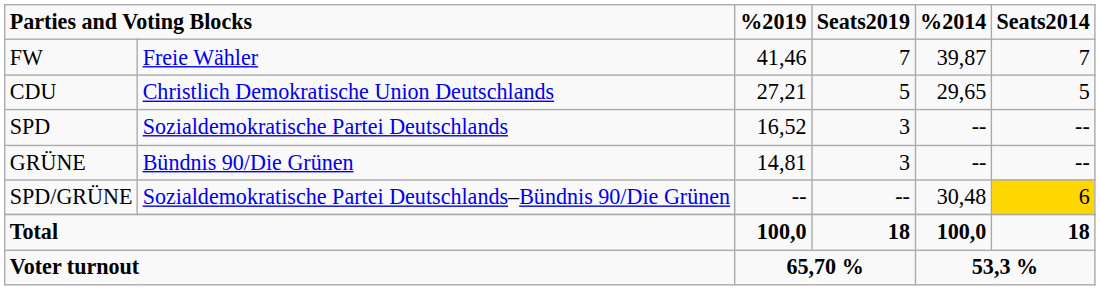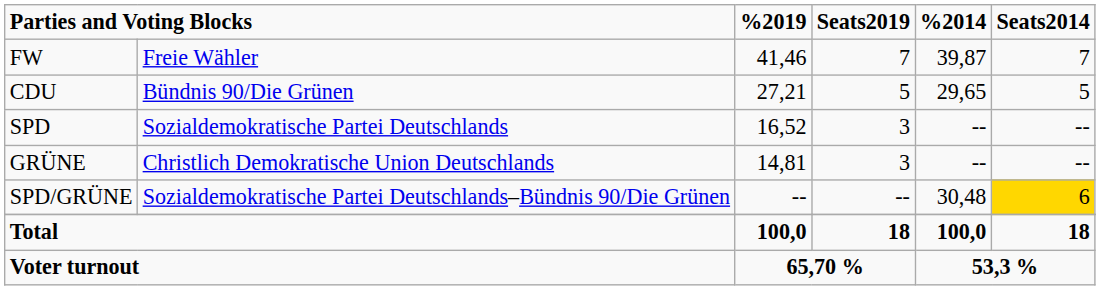CDU | column 2: Christlich Demokratische Union Deutschlands -> Bündnis 90/Die Grünen
GRÜNE | column 2: Bündnis 90/Die Grünen -> Christlich Demokratische Union Deutschlands
